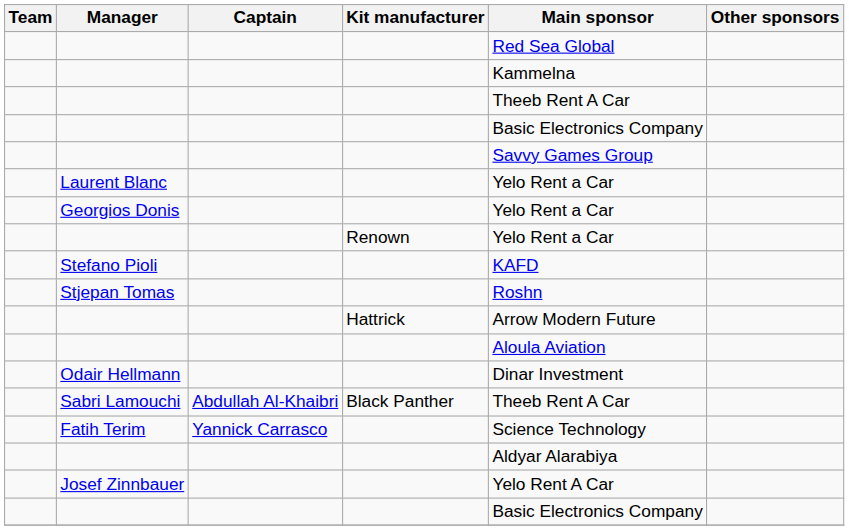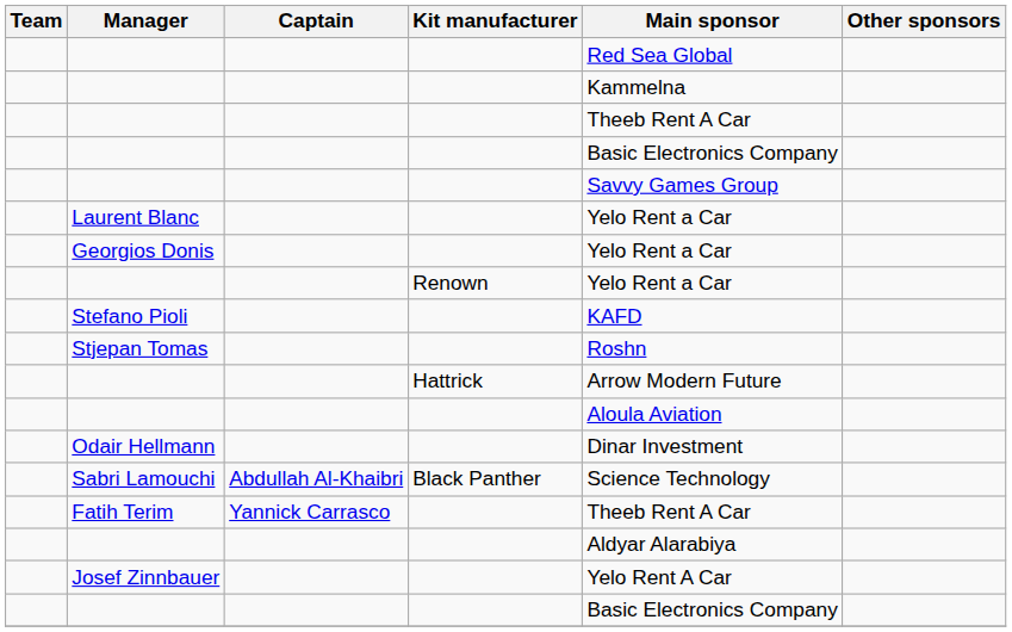Sabri Lamouchi | Main sponsor: Theeb Rent A Car -> Science Technology
Fatih Terim | Main sponsor: Science Technology -> Theeb Rent A Car
